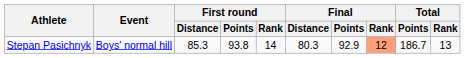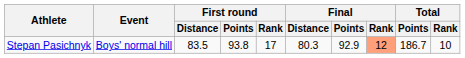Stepan Pasichnyk | First round / Distance: 85.3 -> 83.5
Stepan Pasichnyk | First round / Rank: 14 -> 17
Stepan Pasichnyk | Total / Rank: 13 -> 10
